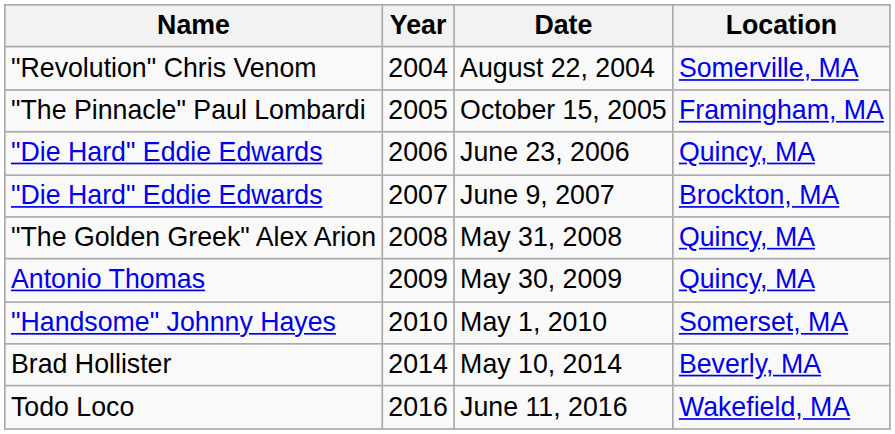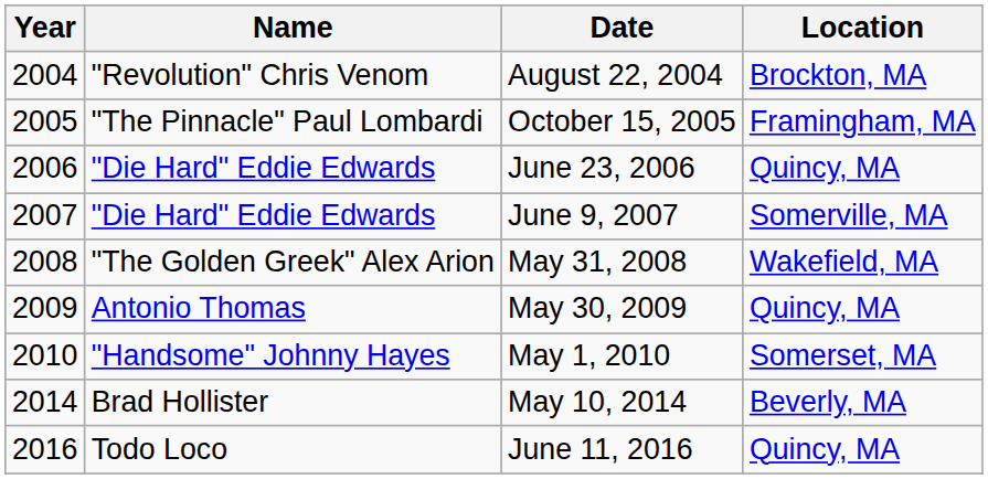columns swapped: Year <-> Name
August 22, 2004 | Location: Somerville, MA -> Brockton, MA
June 9, 2007 | Location: Brockton, MA -> Somerville, MA
May 31, 2008 | Location: Quincy, MA -> Wakefield, MA
June 11, 2016 | Location: Wakefield, MA -> Quincy, MA
